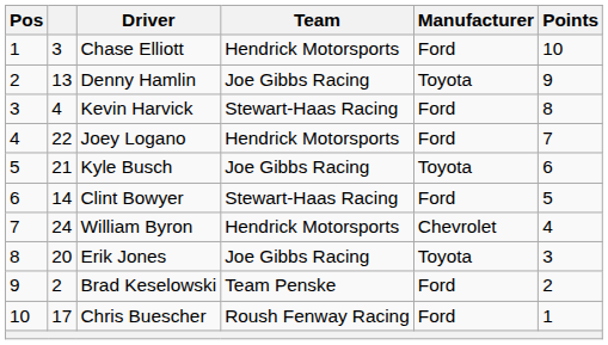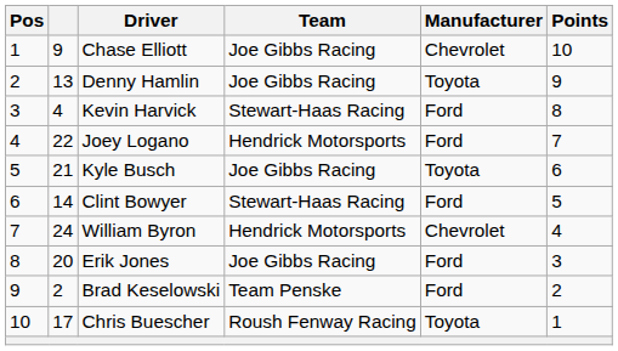Chase Elliott | column 2: 3 -> 9
Chase Elliott | Team: Hendrick Motorsports -> Joe Gibbs Racing
Chase Elliott | Manufacturer: Ford -> Chevrolet
Erik Jones | Manufacturer: Toyota -> Ford
Chris Buescher | Manufacturer: Ford -> Toyota
